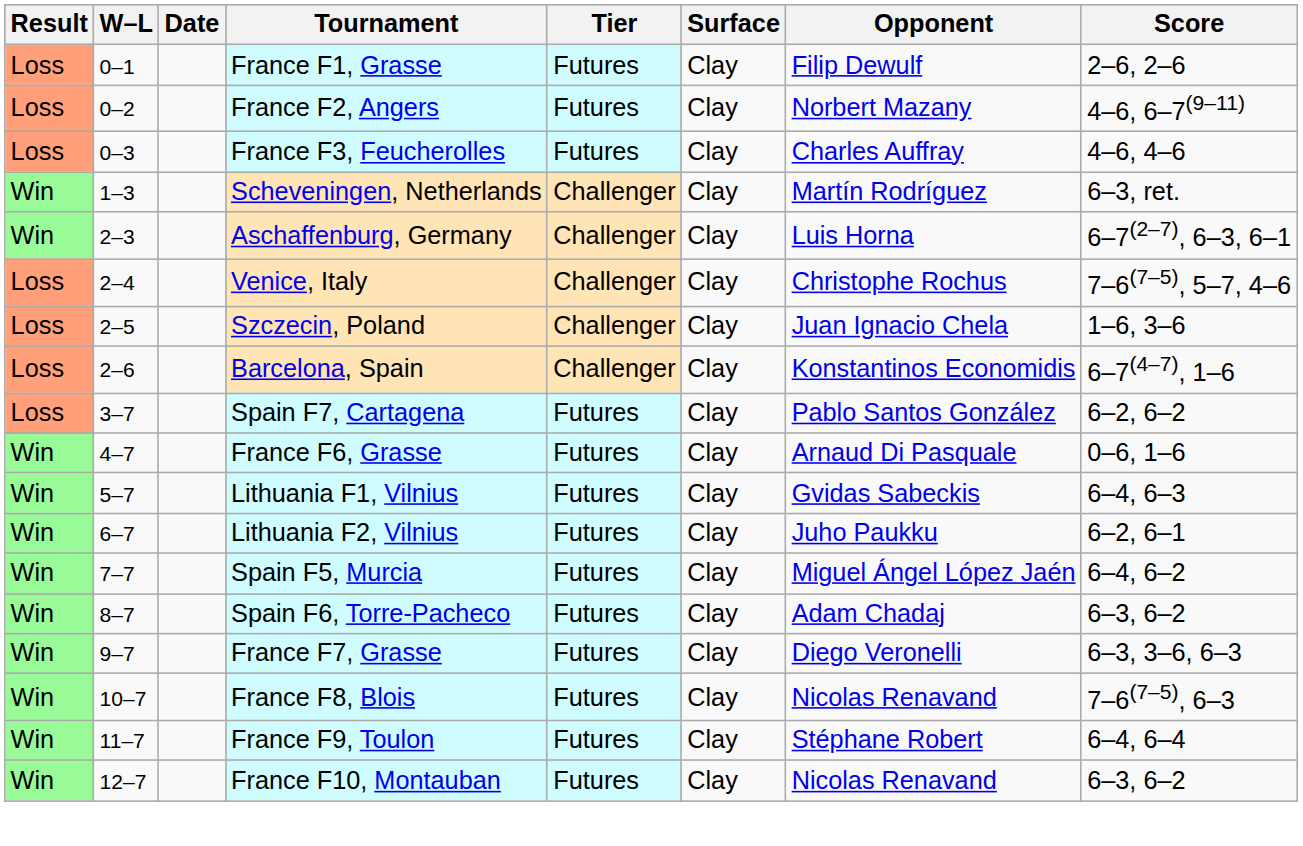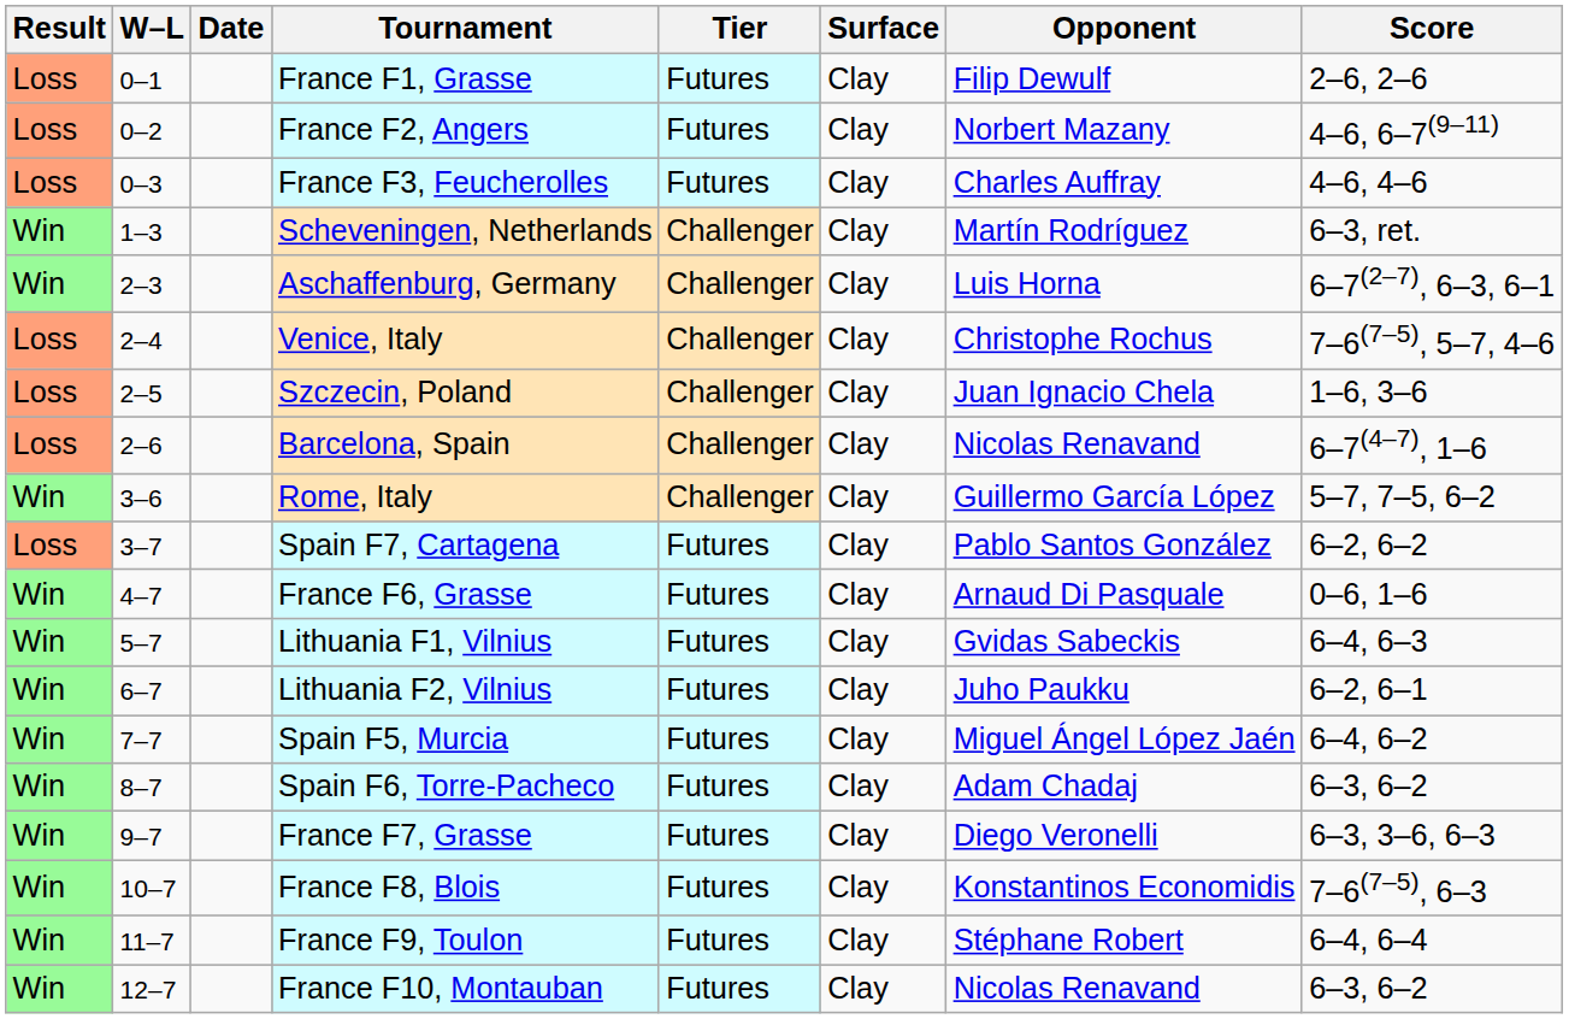Barcelona, Spain | Opponent: Konstantinos Economidis -> Nicolas Renavand
+ row: Win | 3–6 | Rome, Italy | Challenger | Clay | Guillermo García López | 5–7, 7–5, 6–2
France F8, Blois | Opponent: Nicolas Renavand -> Konstantinos Economidis
